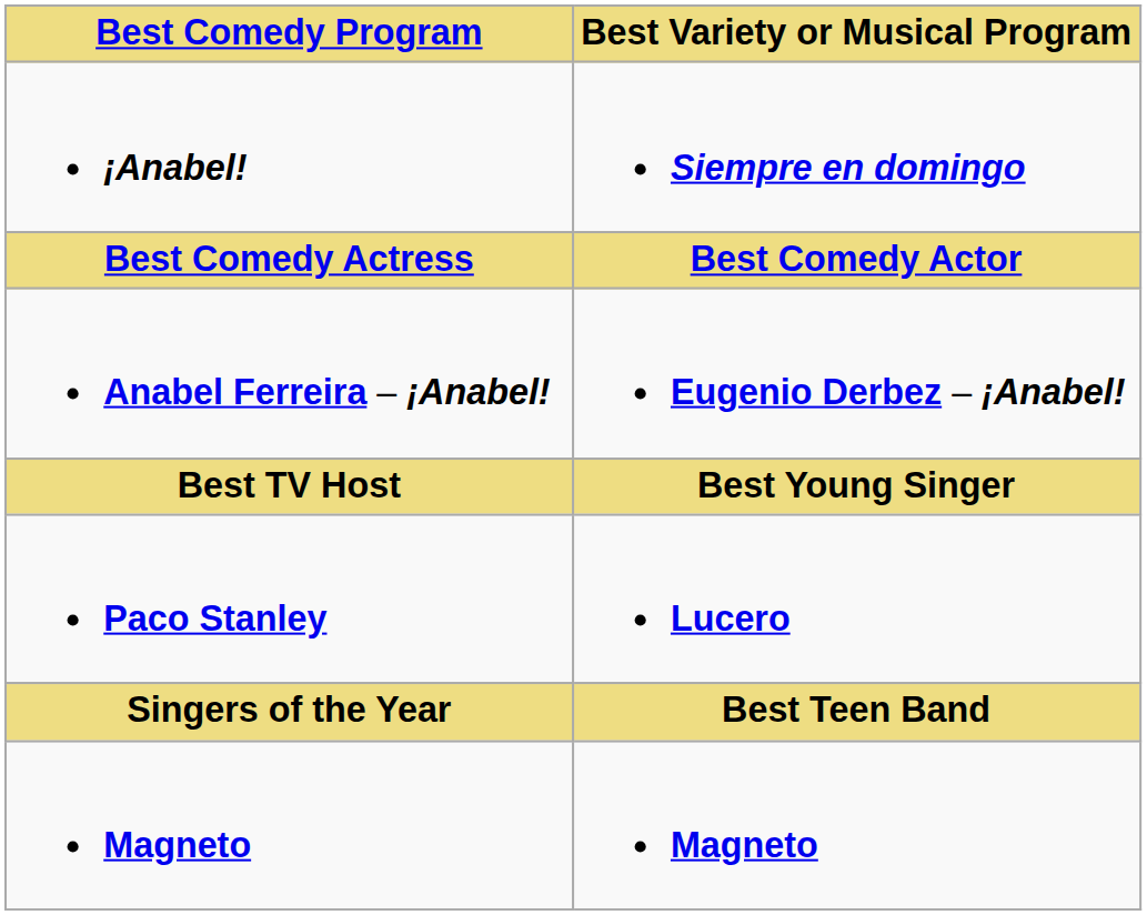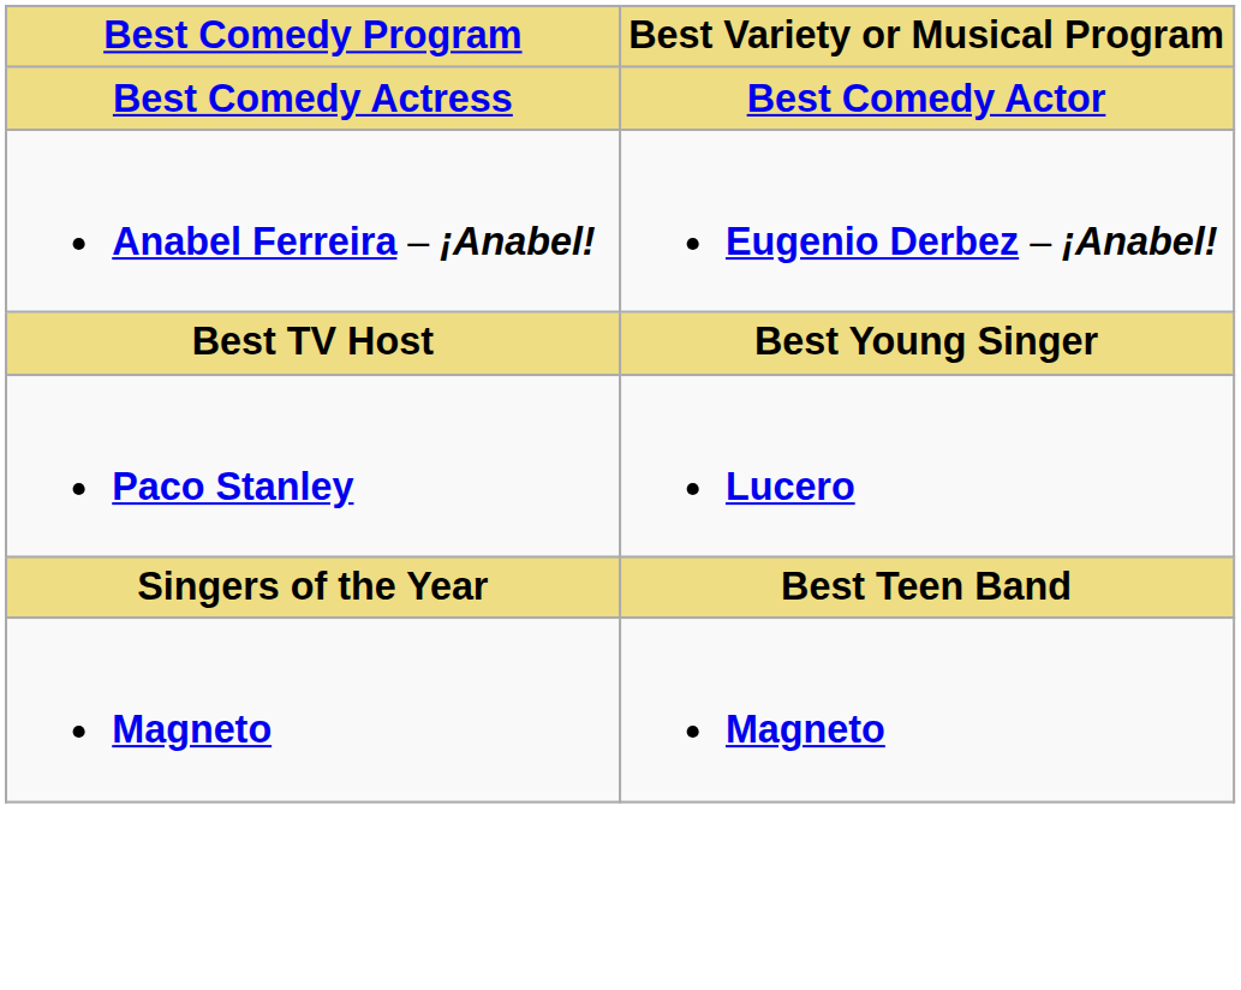- row: ¡Anabel! | Siempre en domingo
